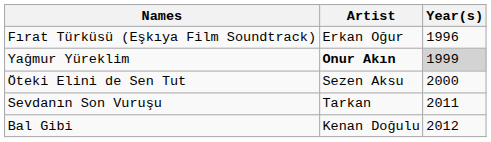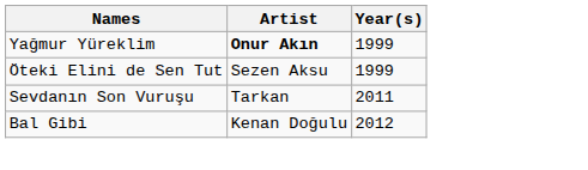- row: Fırat Türküsü (Eşkıya Film Soundtrack) | Erkan Oğur | 1996
Yağmur Yüreklim | Year(s): lightgrey background -> no background
Öteki Elini de Sen Tut | Year(s): 2000 -> 1999
